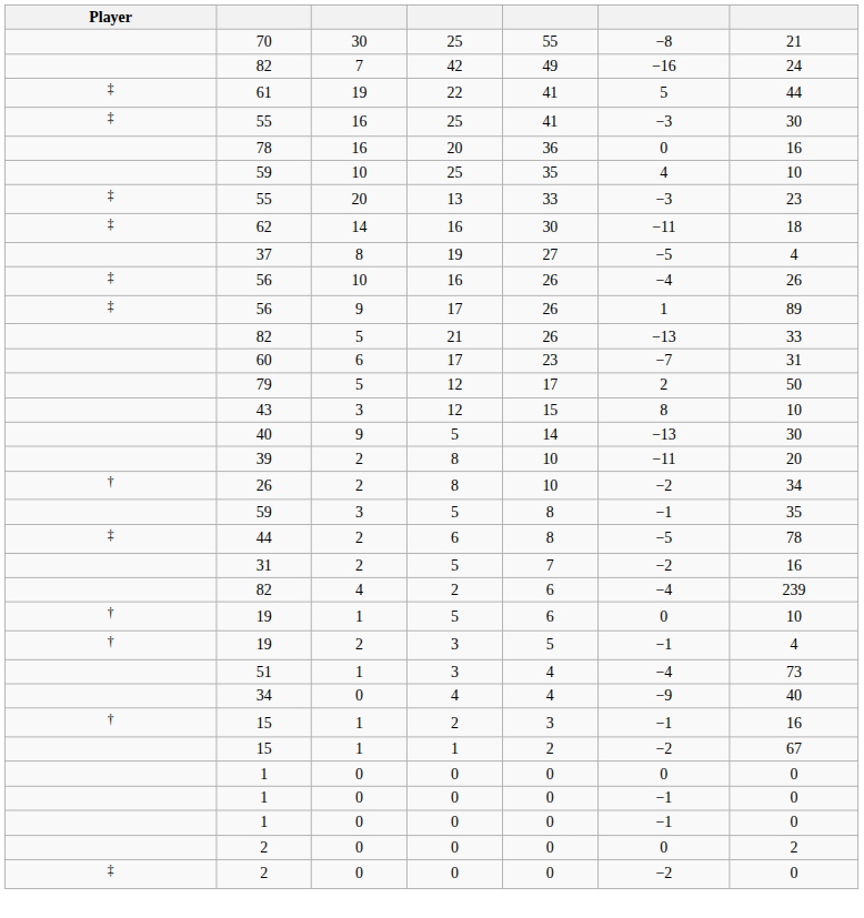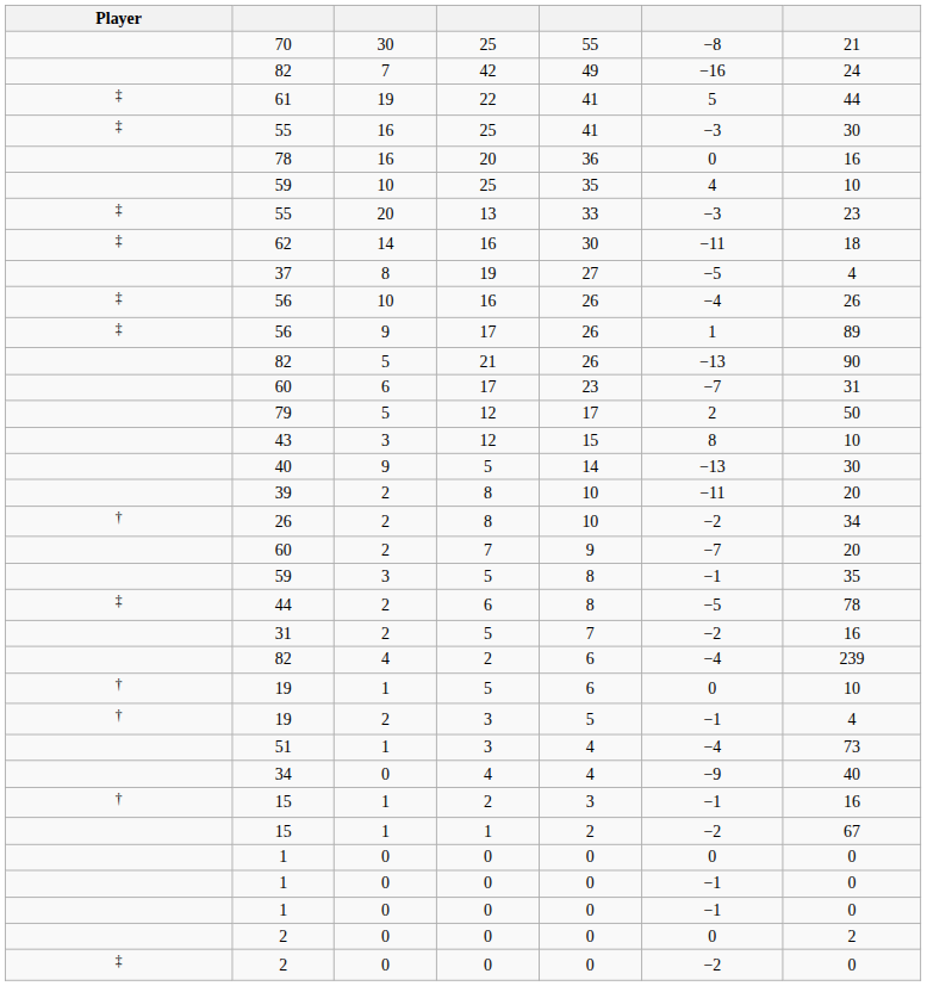82 / 21 | column 7: 33 -> 90
+ row: 60 | 2 | 7 | 9 | −7 | 20
